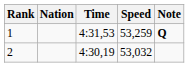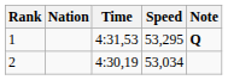1 | Speed: 53,259 -> 53,295
2 | Speed: 53,032 -> 53,034
